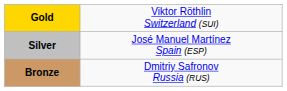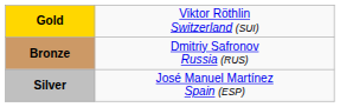rows swapped: Silver <-> Bronze
